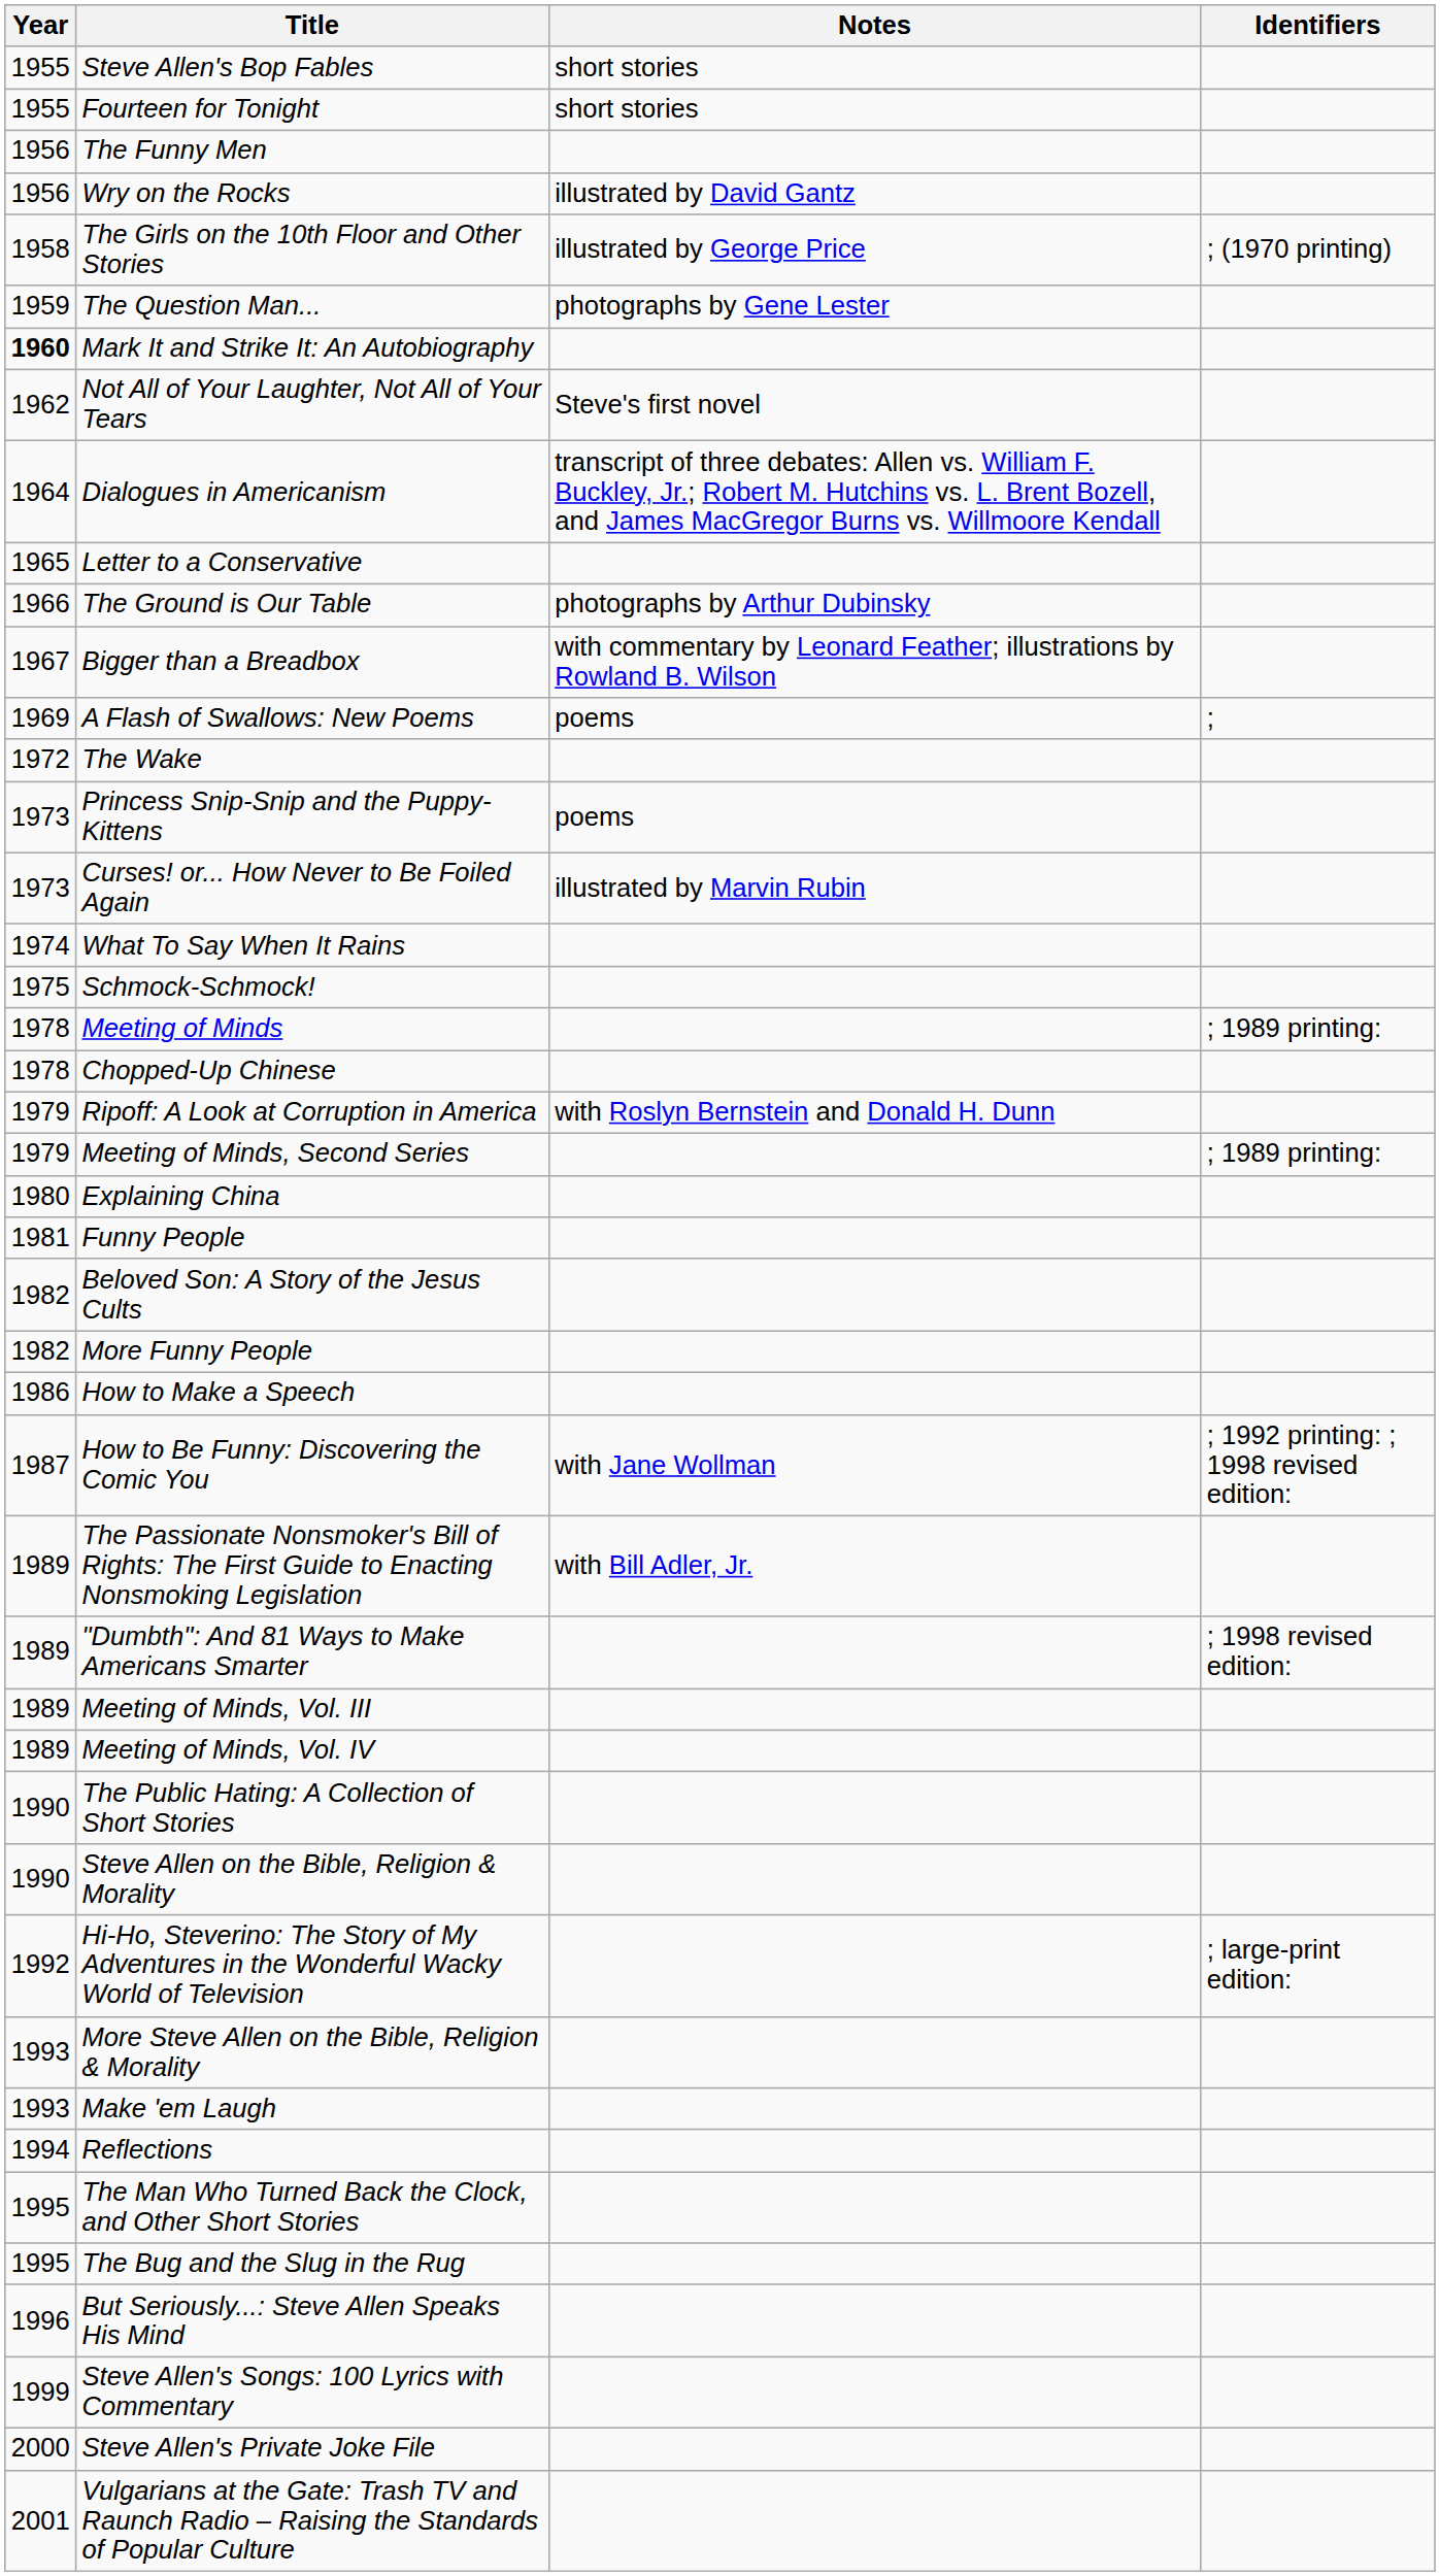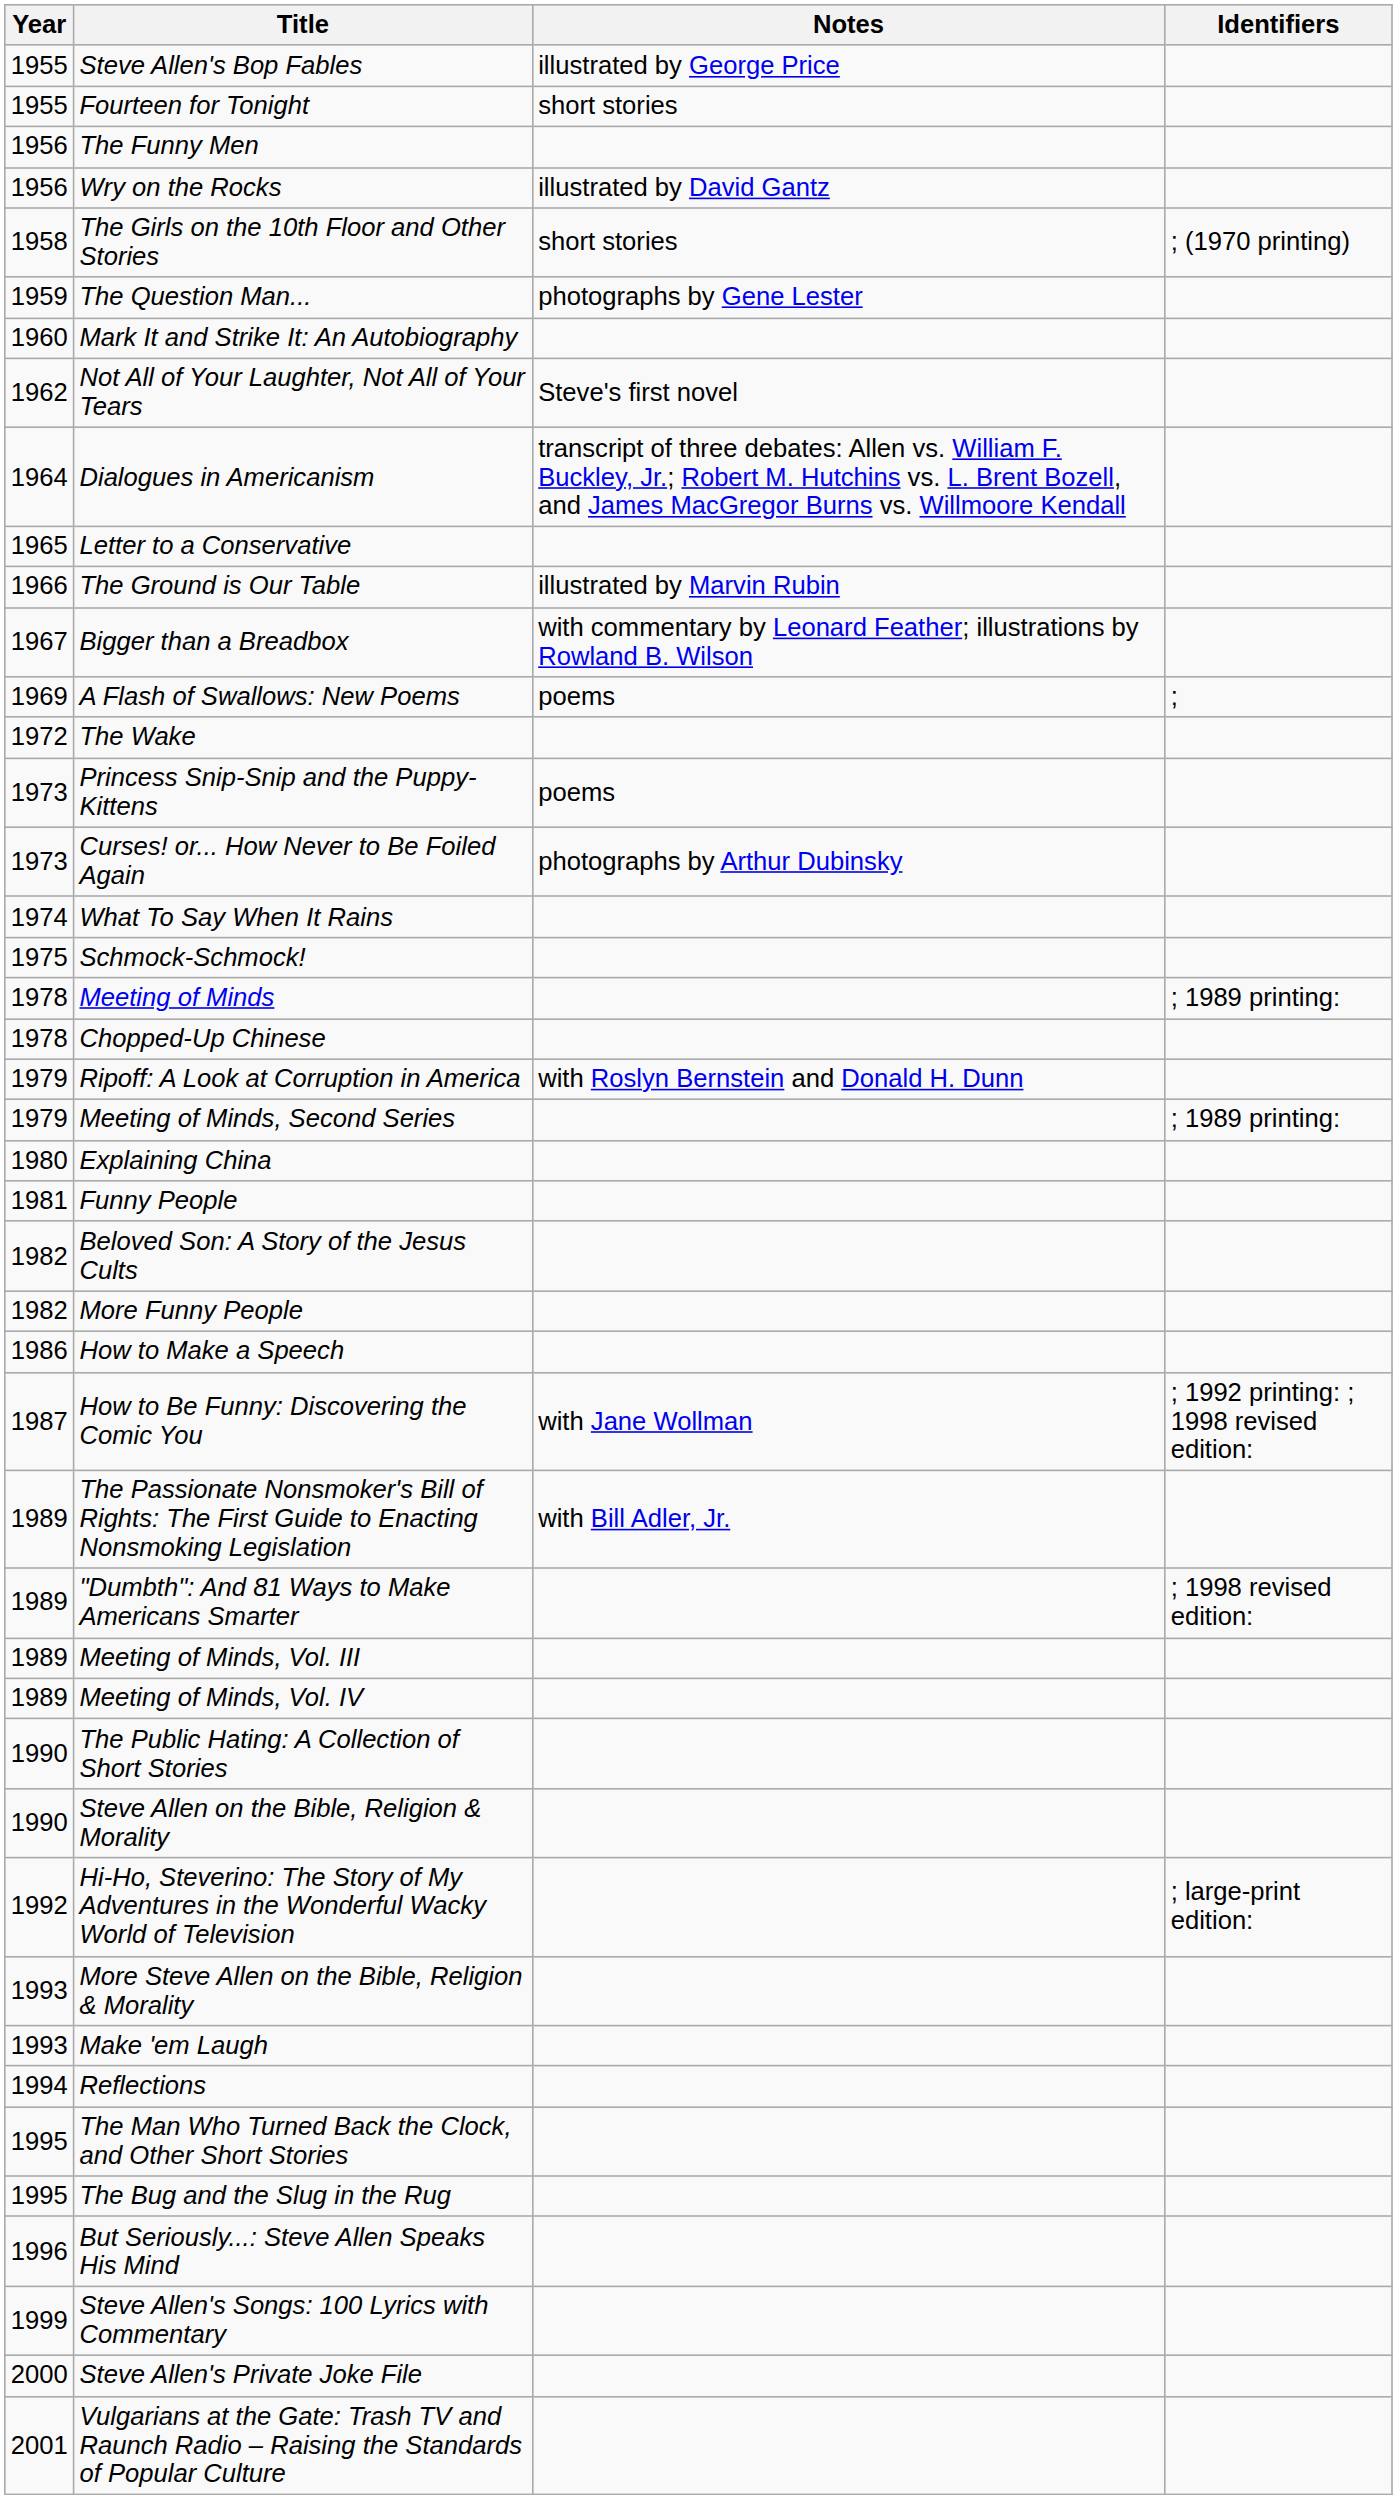Steve Allen's Bop Fables | Notes: short stories -> illustrated by George Price
The Girls on the 10th Floor and Other Stories | Notes: illustrated by George Price -> short stories
Mark It and Strike It: An Autobiography | Year: bold -> normal
The Ground is Our Table | Notes: photographs by Arthur Dubinsky -> illustrated by Marvin Rubin
Curses! or... How Never to Be Foiled Again | Notes: illustrated by Marvin Rubin -> photographs by Arthur Dubinsky
